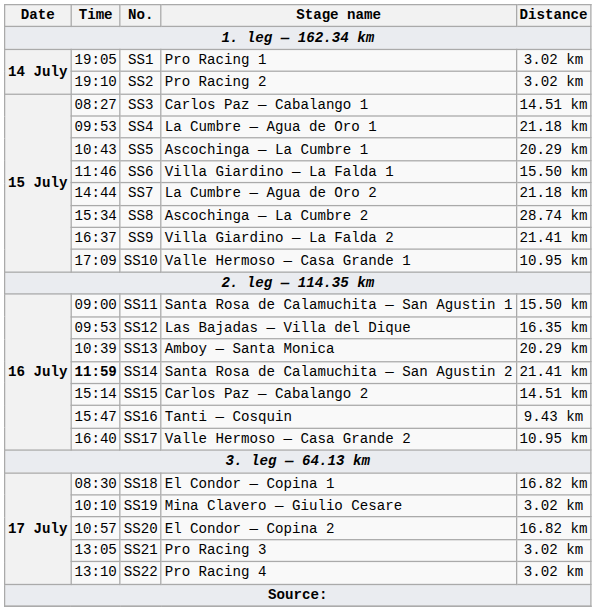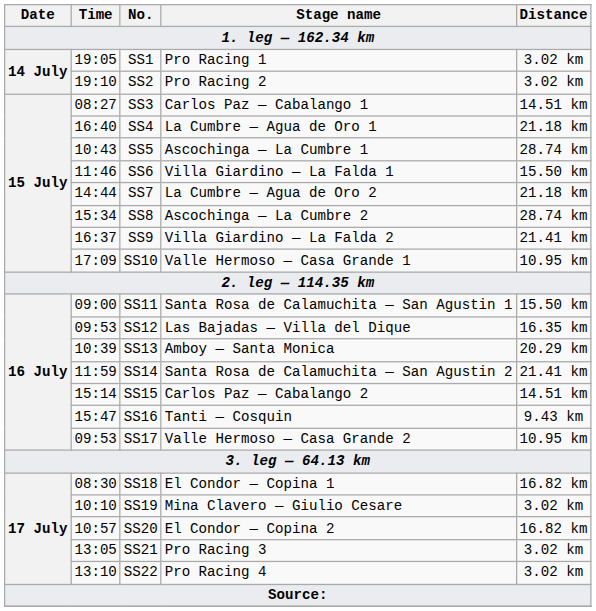SS4 | Time: 09:53 -> 16:40
SS5 | Distance: 20.29 km -> 28.74 km
SS14 | Time: bold -> normal
SS17 | Time: 16:40 -> 09:53
